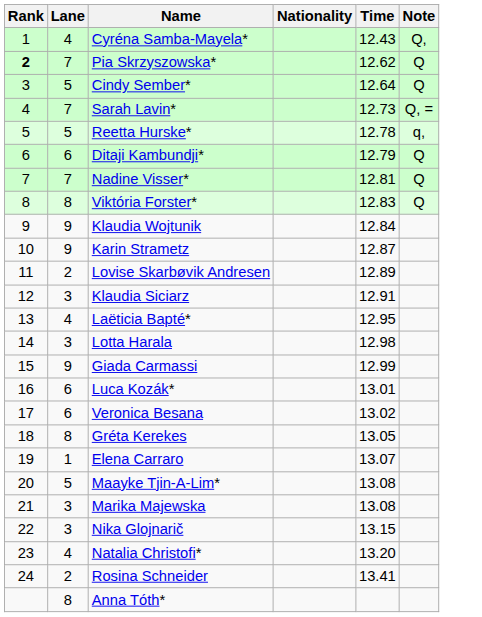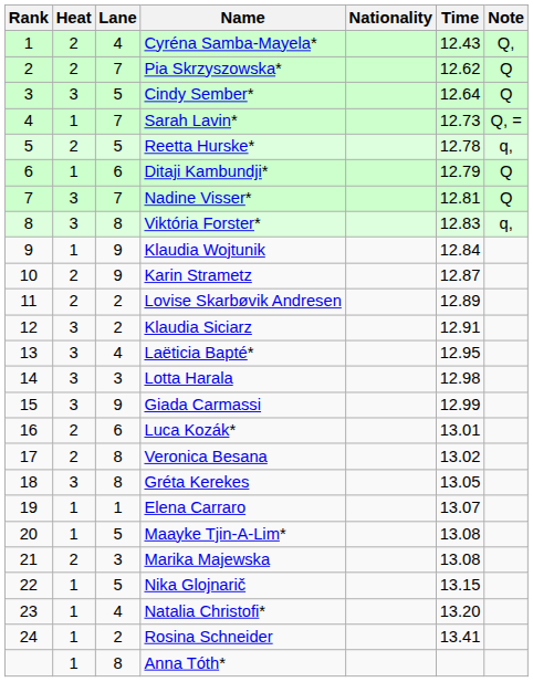+ column: Heat | 2 | 2 | 3 | 1 | 2 | 1 | 3 | 3 | 1 | 2 | 2 | 3 | 3 | 3 | 3 | 2 | 2 | 3 | 1 | 1 | 2 | 1 | 1 | 1 | 1
Pia Skrzyszowska* | Rank: bold -> normal
Viktória Forster* | Note: Q -> q,
Klaudia Siciarz | Lane: 3 -> 2
Veronica Besana | Lane: 6 -> 8
Nika Glojnarič | Lane: 3 -> 5
